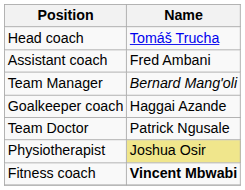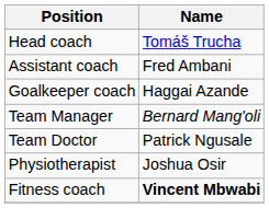rows swapped: Goalkeeper coach <-> Team Manager
Physiotherapist | Name: khaki background -> no background
